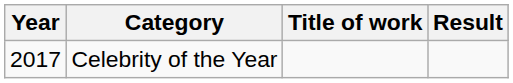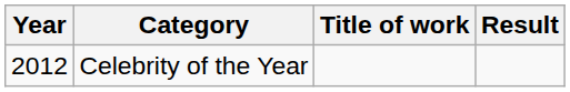Celebrity of the Year | Year: 2017 -> 2012
